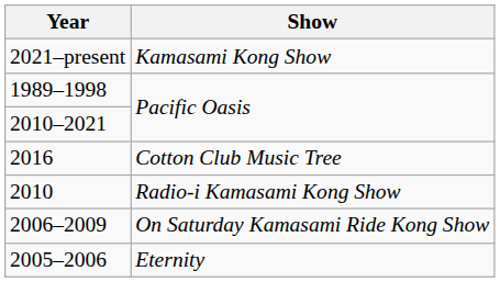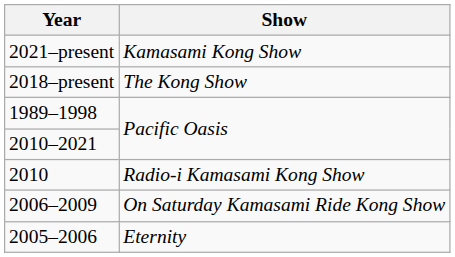+ row: 2018–present | The Kong Show
- row: 2016 | Cotton Club Music Tree
